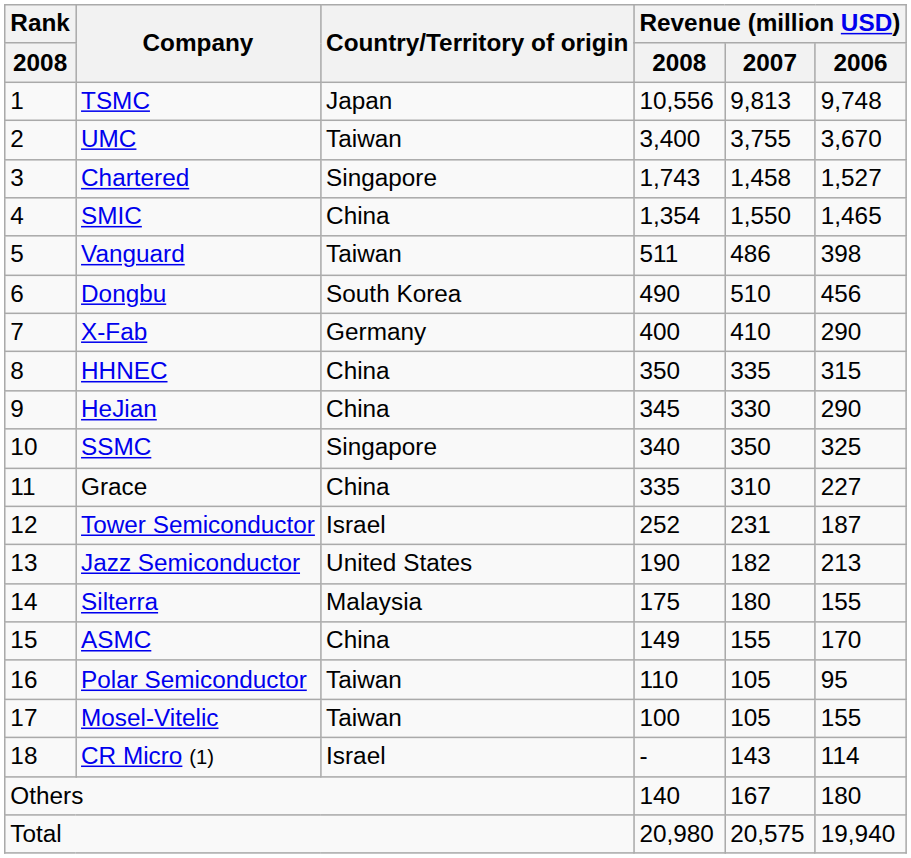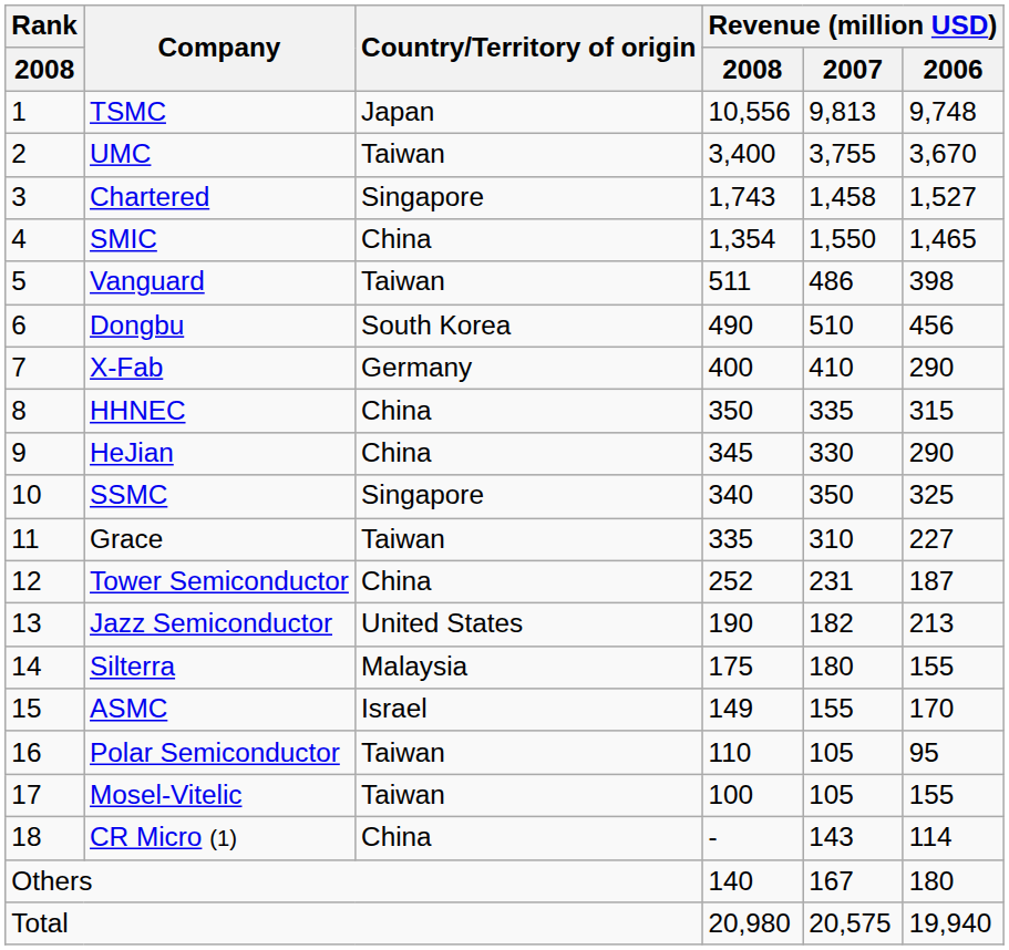Grace | Country/Territory of origin: China -> Taiwan
Tower Semiconductor | Country/Territory of origin: Israel -> China
ASMC | Country/Territory of origin: China -> Israel
CR Micro (1) | Country/Territory of origin: Israel -> China
